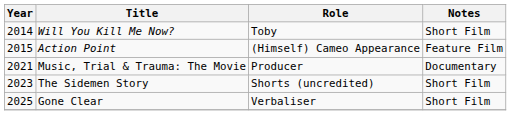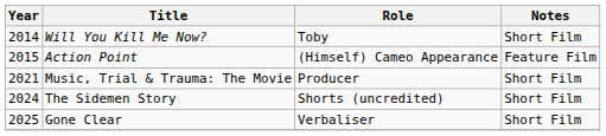Music, Trial & Trauma: The Movie | Notes: Documentary -> Short Film
The Sidemen Story | Year: 2023 -> 2024
